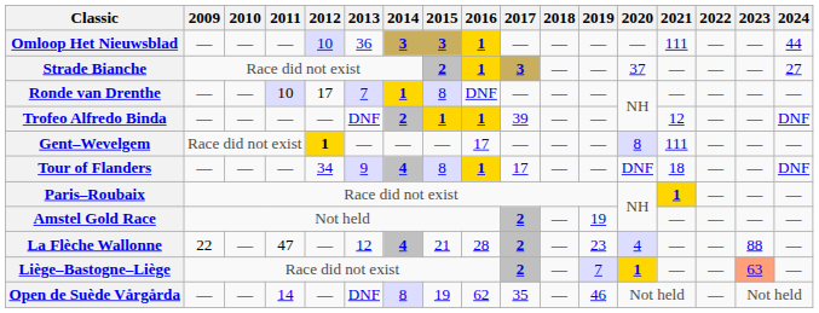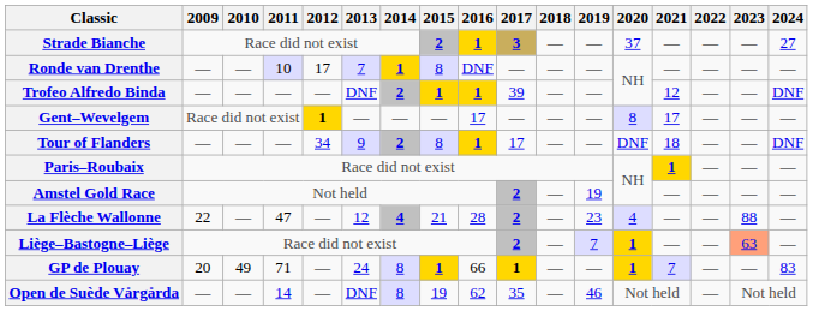- row: Omloop Het Nieuwsblad | — | — | — | 10 | 36 | 3 | 3 | 1 | — | — | — | — | 111 | — | — | 44
Gent–Wevelgem | 2021: 111 -> 17
Tour of Flanders | 2014: 4 -> 2
+ row: GP de Plouay | 20 | 49 | 71 | — | 24 | 8 | 1 | 66 | 1 | — | — | 1 | 7 | — | — | 83
